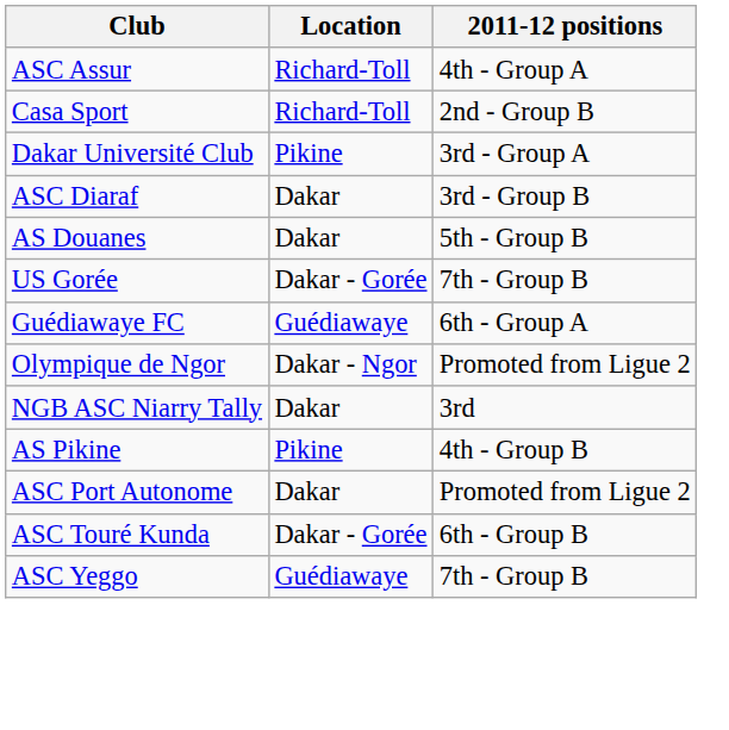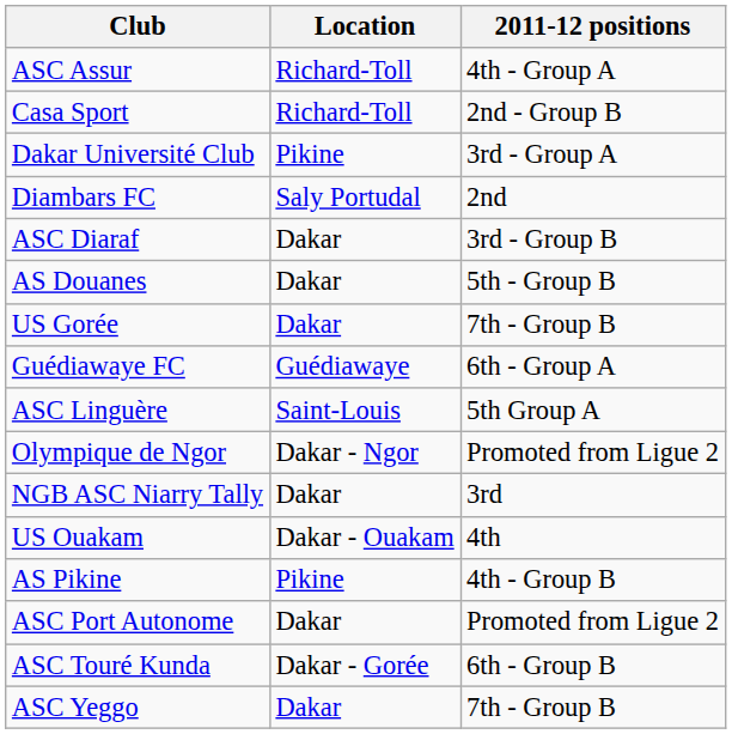+ row: Diambars FC | Saly Portudal | 2nd
US Gorée | Location: Dakar - Gorée -> Dakar
+ row: ASC Linguère | Saint-Louis | 5th Group A
+ row: US Ouakam | Dakar - Ouakam | 4th
ASC Yeggo | Location: Guédiawaye -> Dakar
